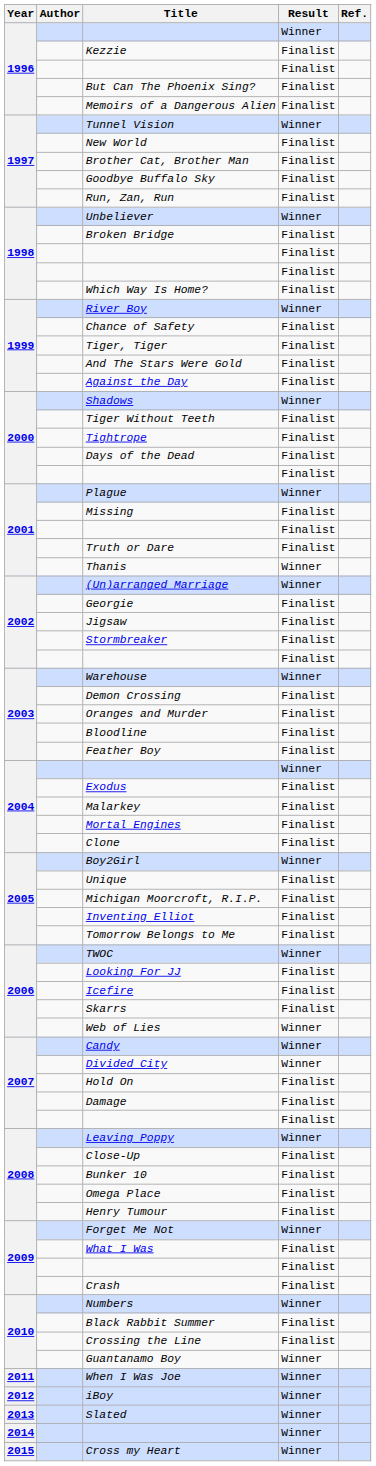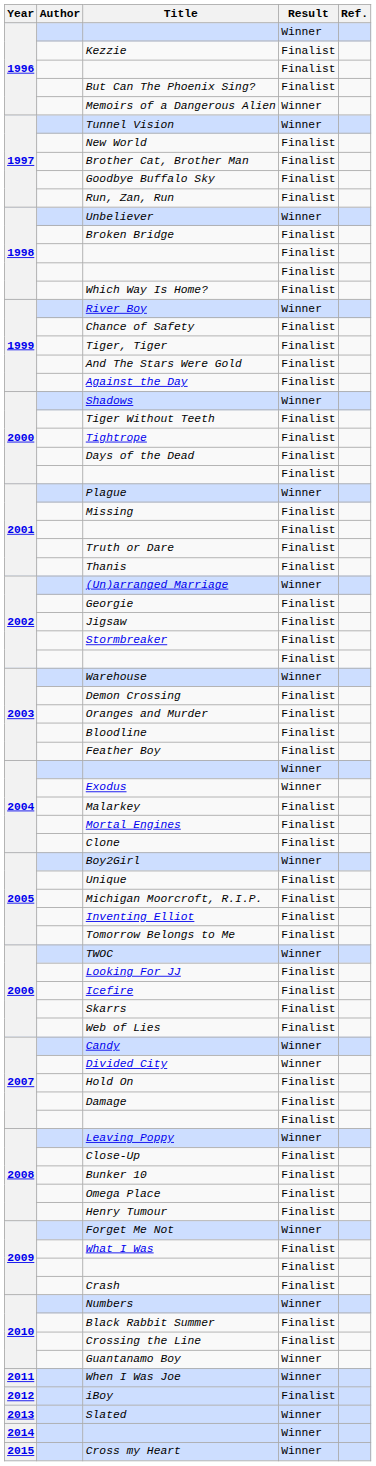Memoirs of a Dangerous Alien | Result: Finalist -> Winner
Thanis | Result: Winner -> Finalist
Exodus | Result: Finalist -> Winner
Web of Lies | Result: Winner -> Finalist
iBoy | Result: Winner -> Finalist
